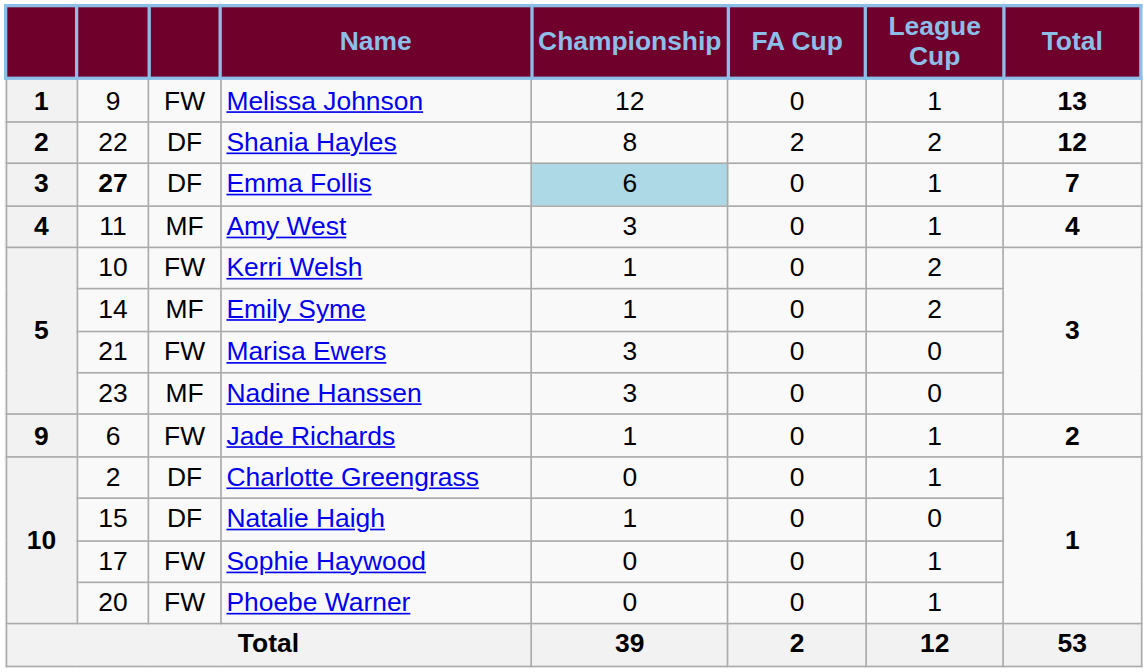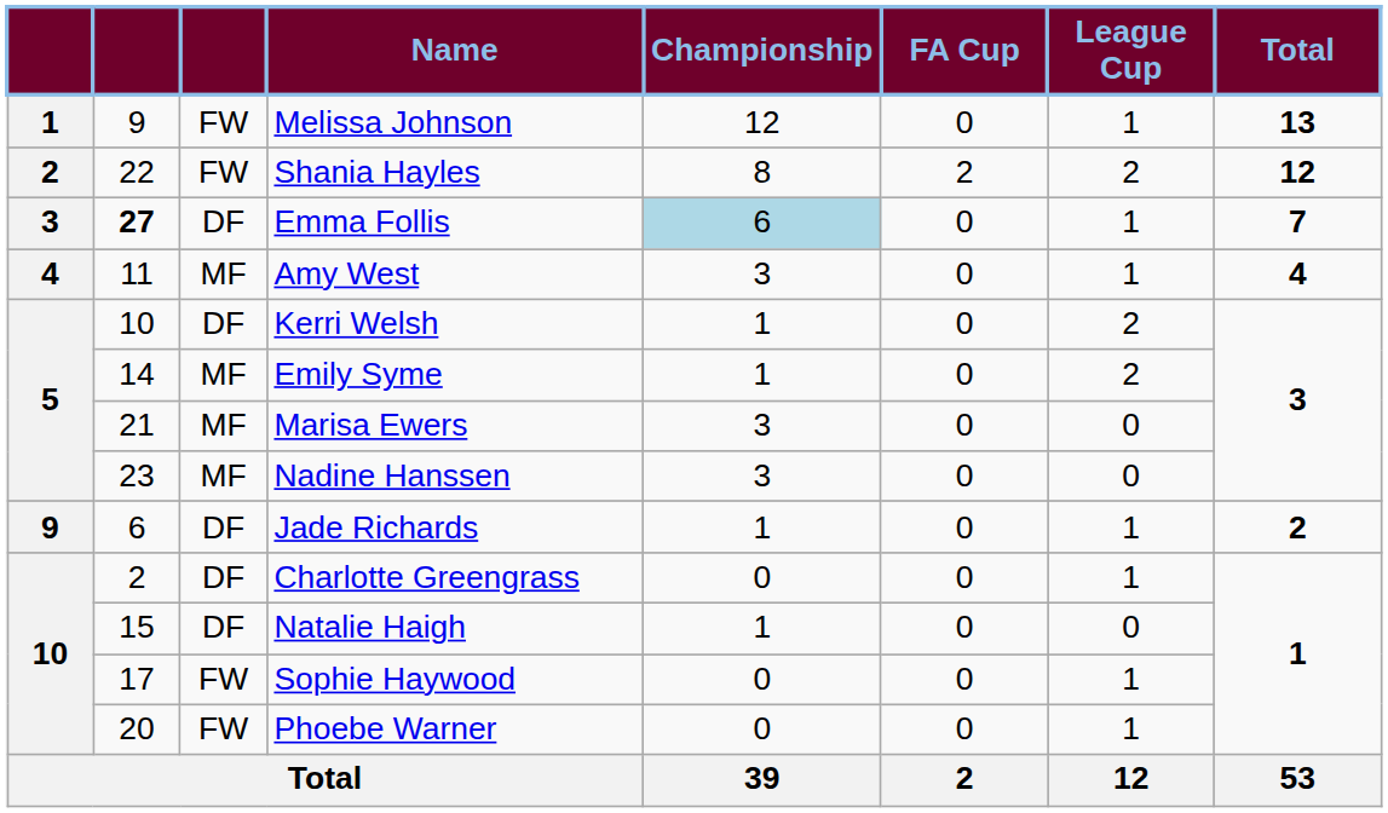Shania Hayles | column 3: DF -> FW
Kerri Welsh | column 3: FW -> DF
Marisa Ewers | column 3: FW -> MF
Jade Richards | column 3: FW -> DF
